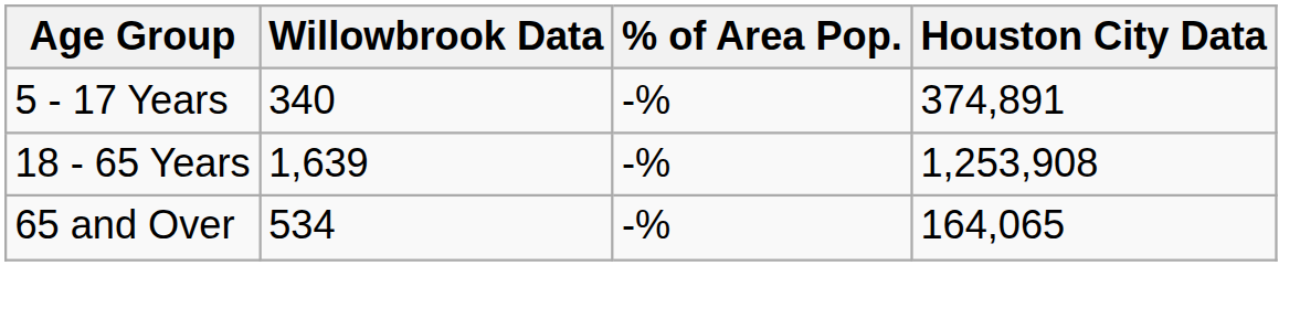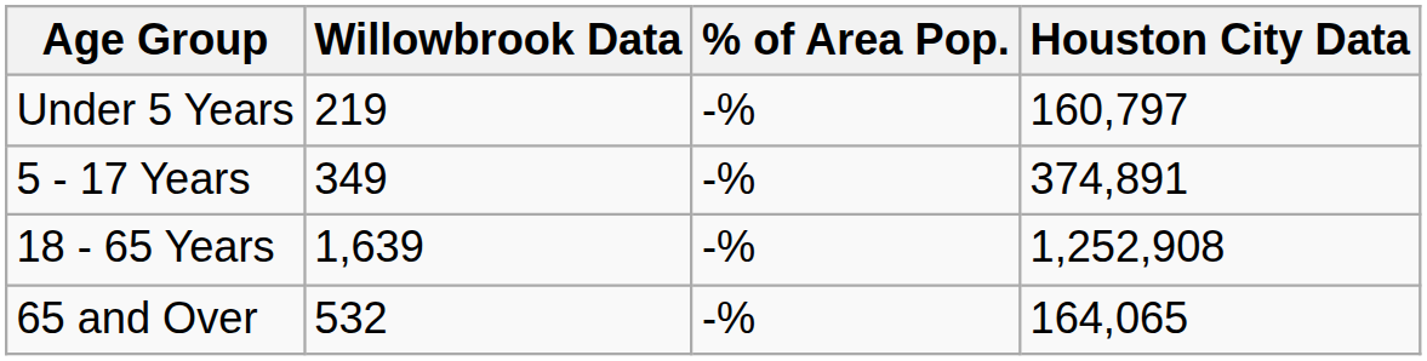+ row: Under 5 Years | 219 | -% | 160,797
5 - 17 Years | Willowbrook Data: 340 -> 349
18 - 65 Years | Houston City Data: 1,253,908 -> 1,252,908
65 and Over | Willowbrook Data: 534 -> 532
